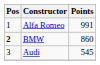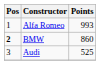Alfa Romeo | Points: 991 -> 993
Audi | Points: 545 -> 525
